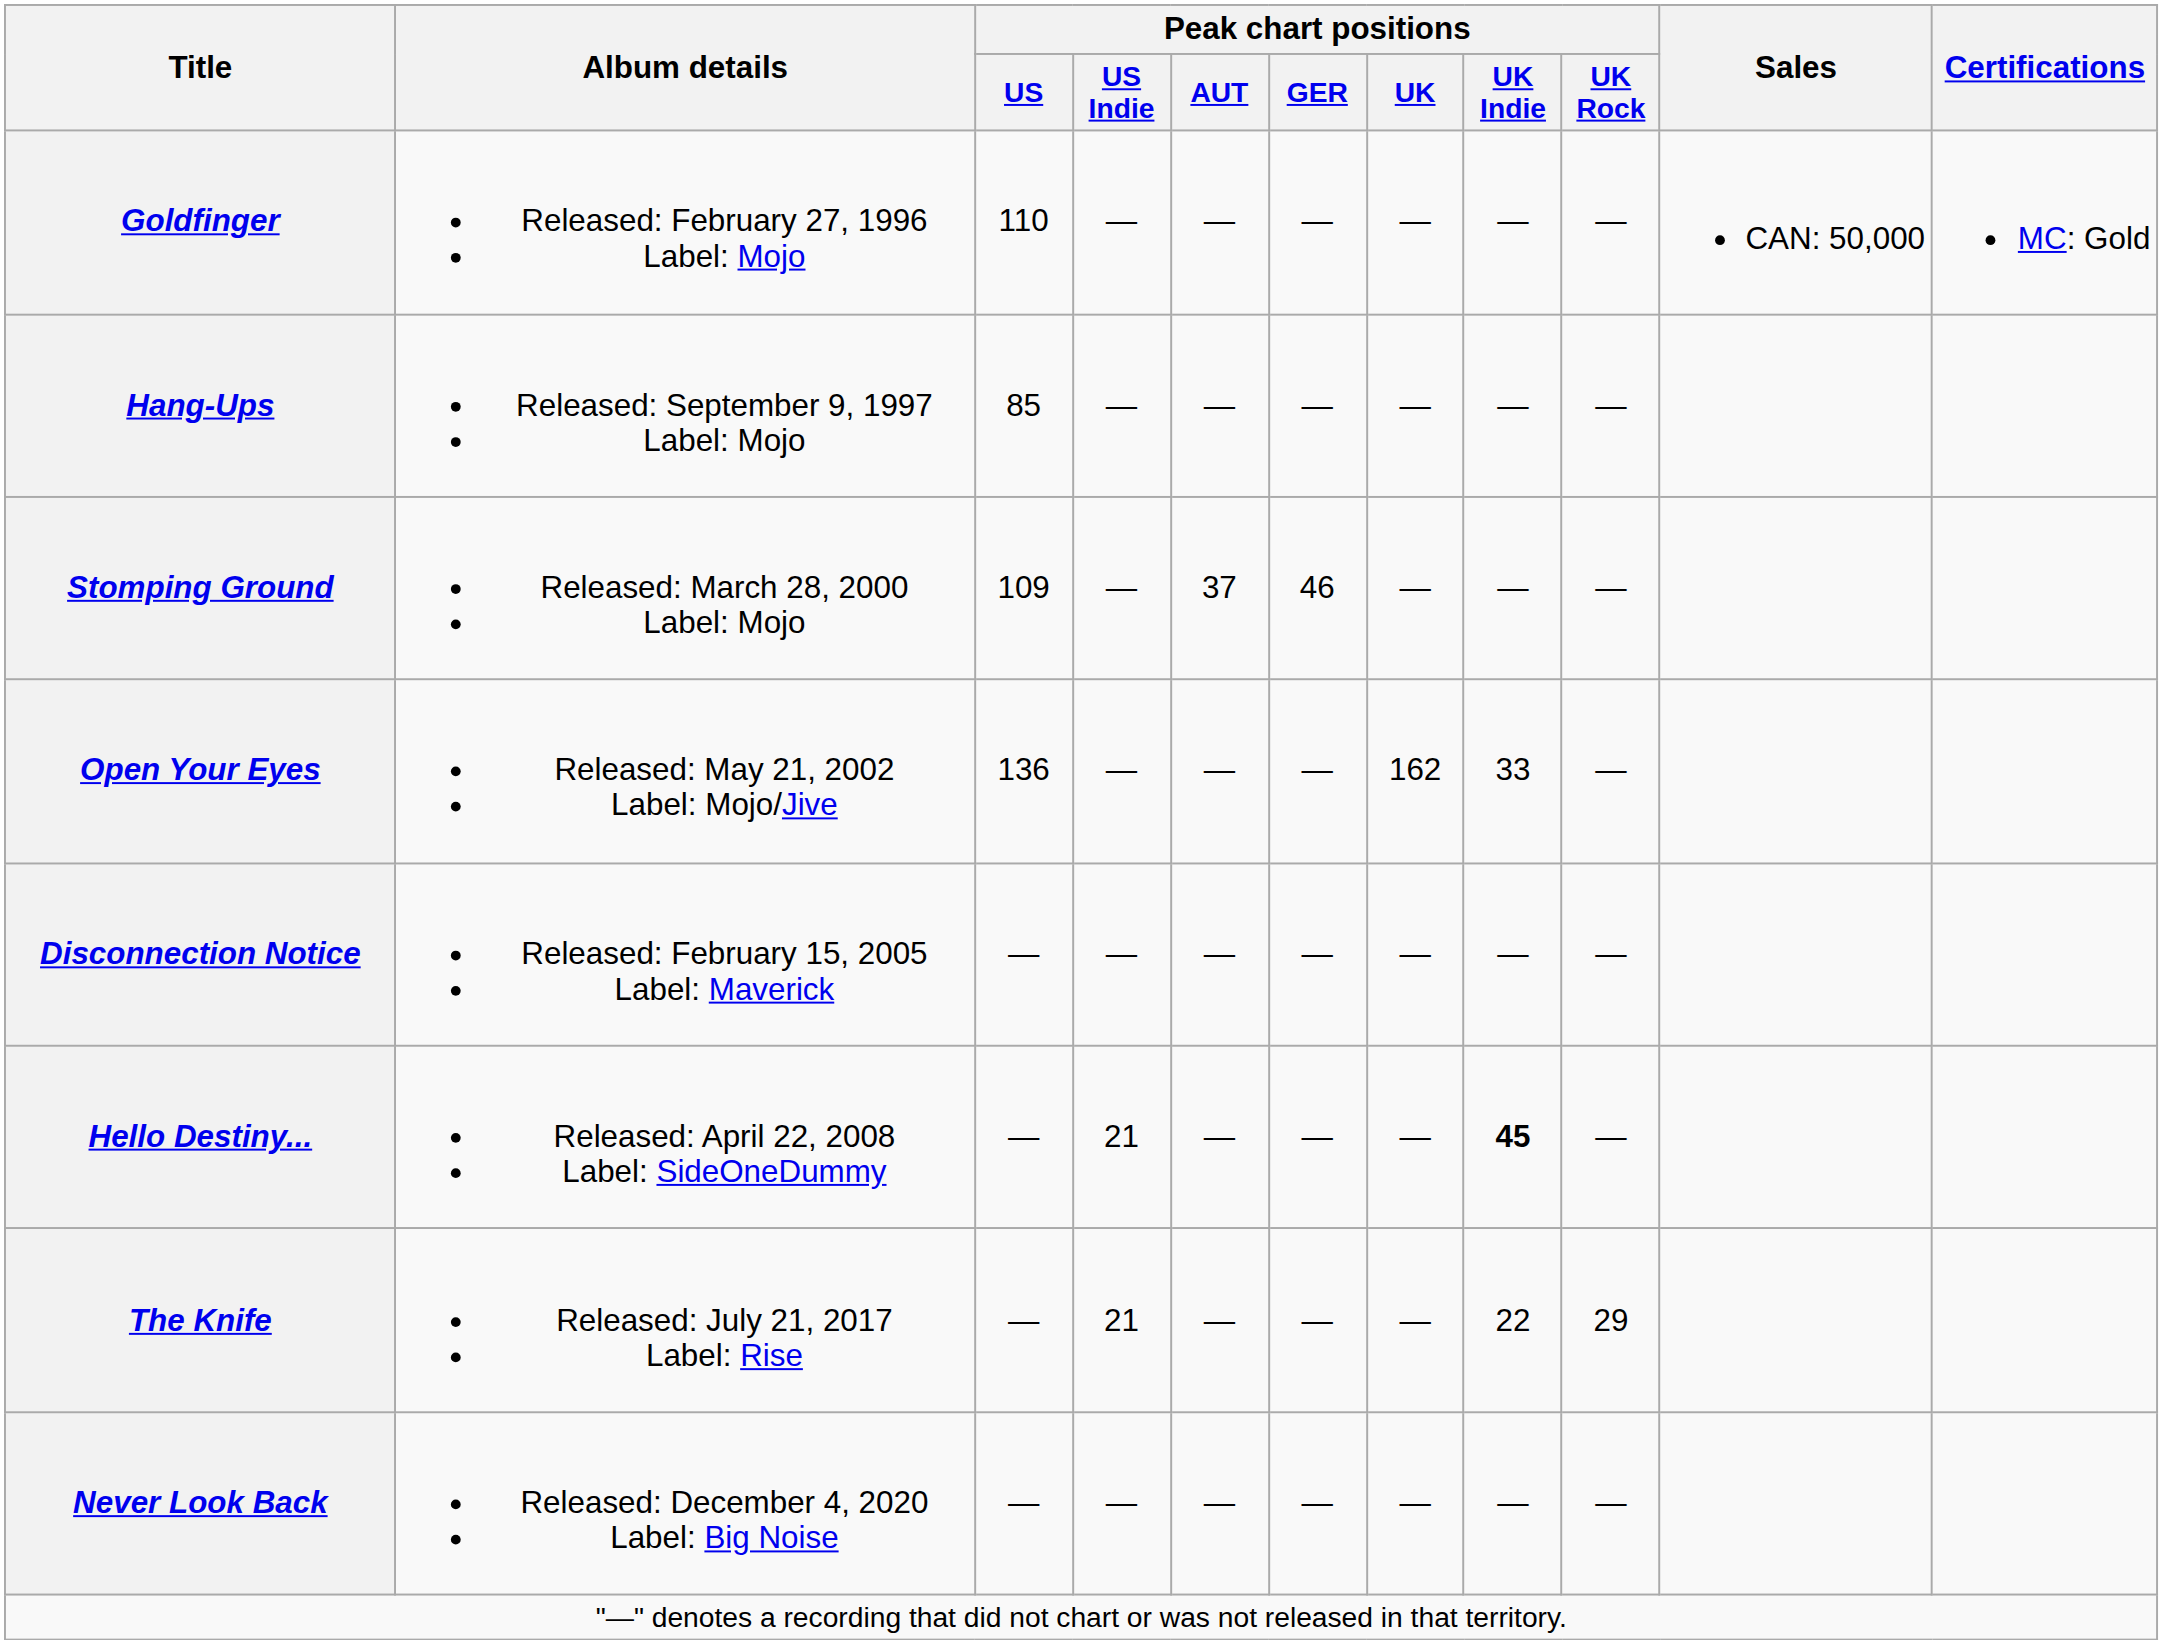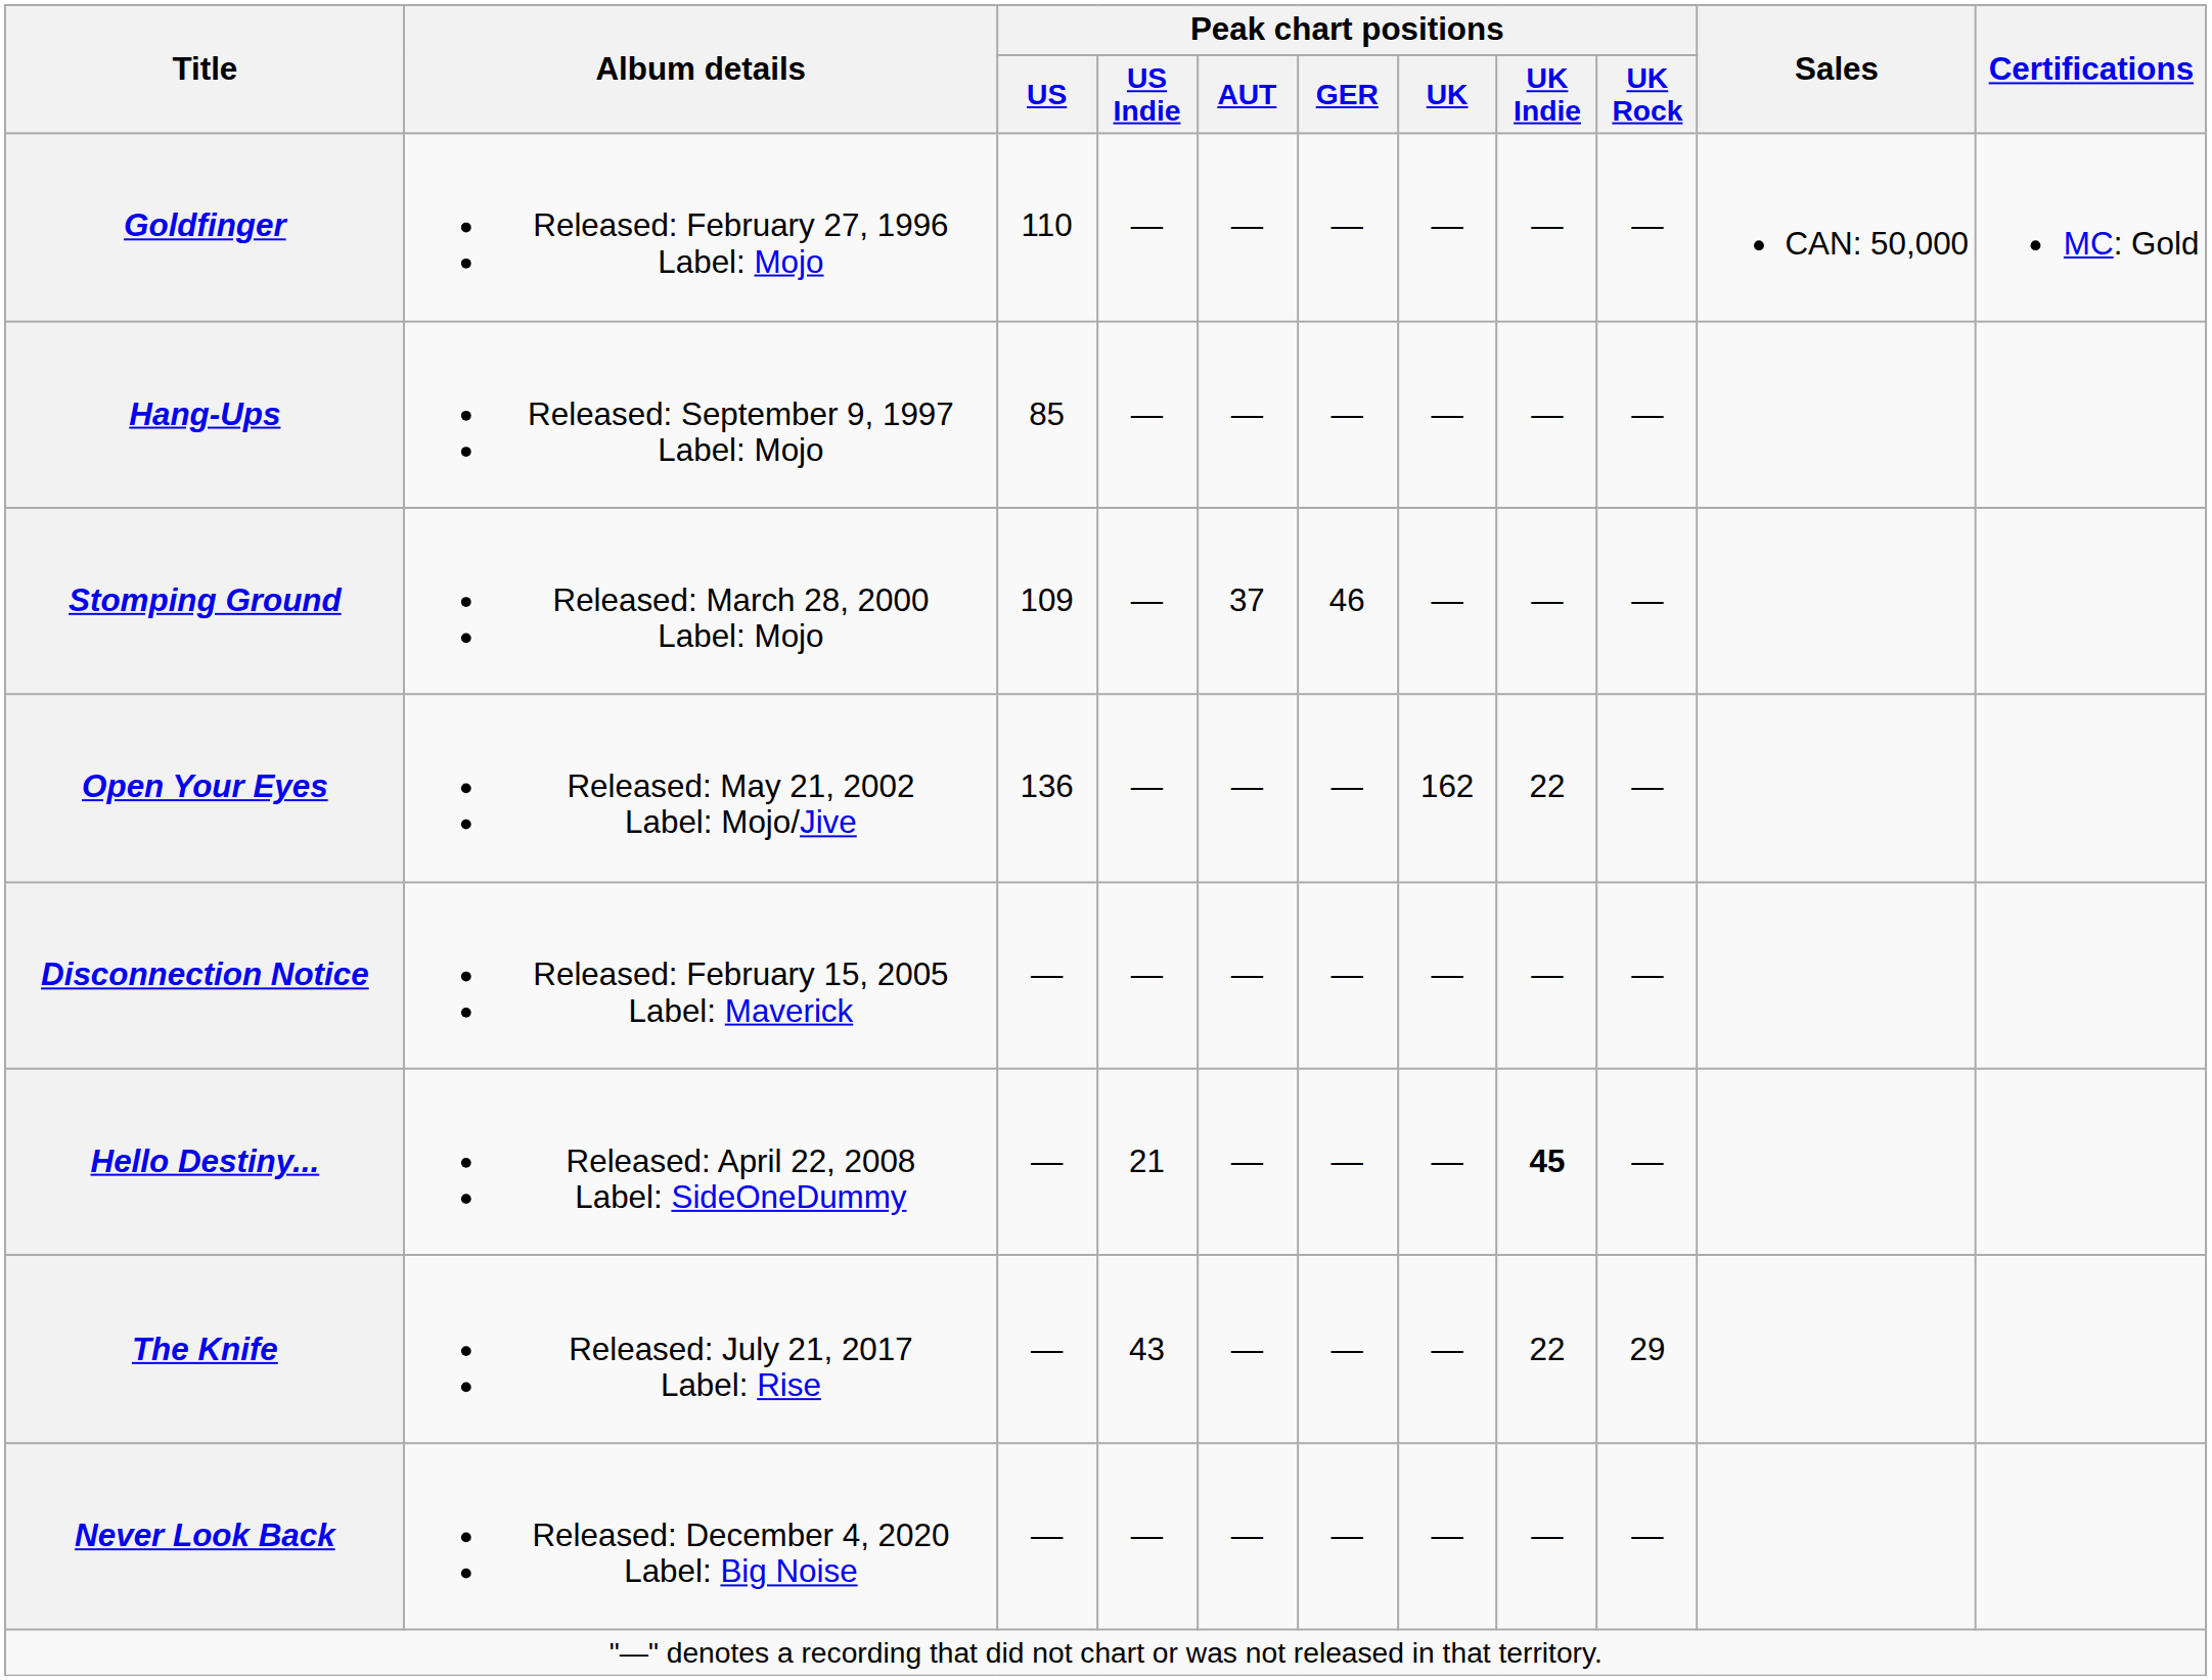Open Your Eyes | Peak chart positions / UK Indie: 33 -> 22
The Knife | Peak chart positions / US Indie: 21 -> 43
